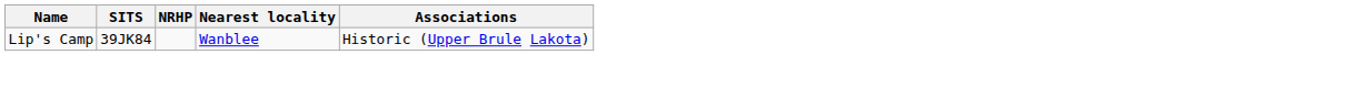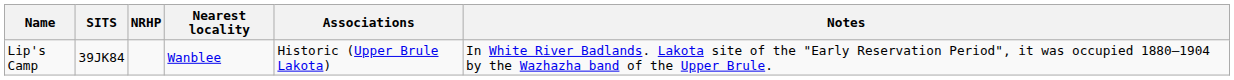+ column: Notes | In White River Badlands. Lakota site of the "Early Reservation Period", it was occupied 1880–1904 by the Wazhazha band of the Upper Brule.
